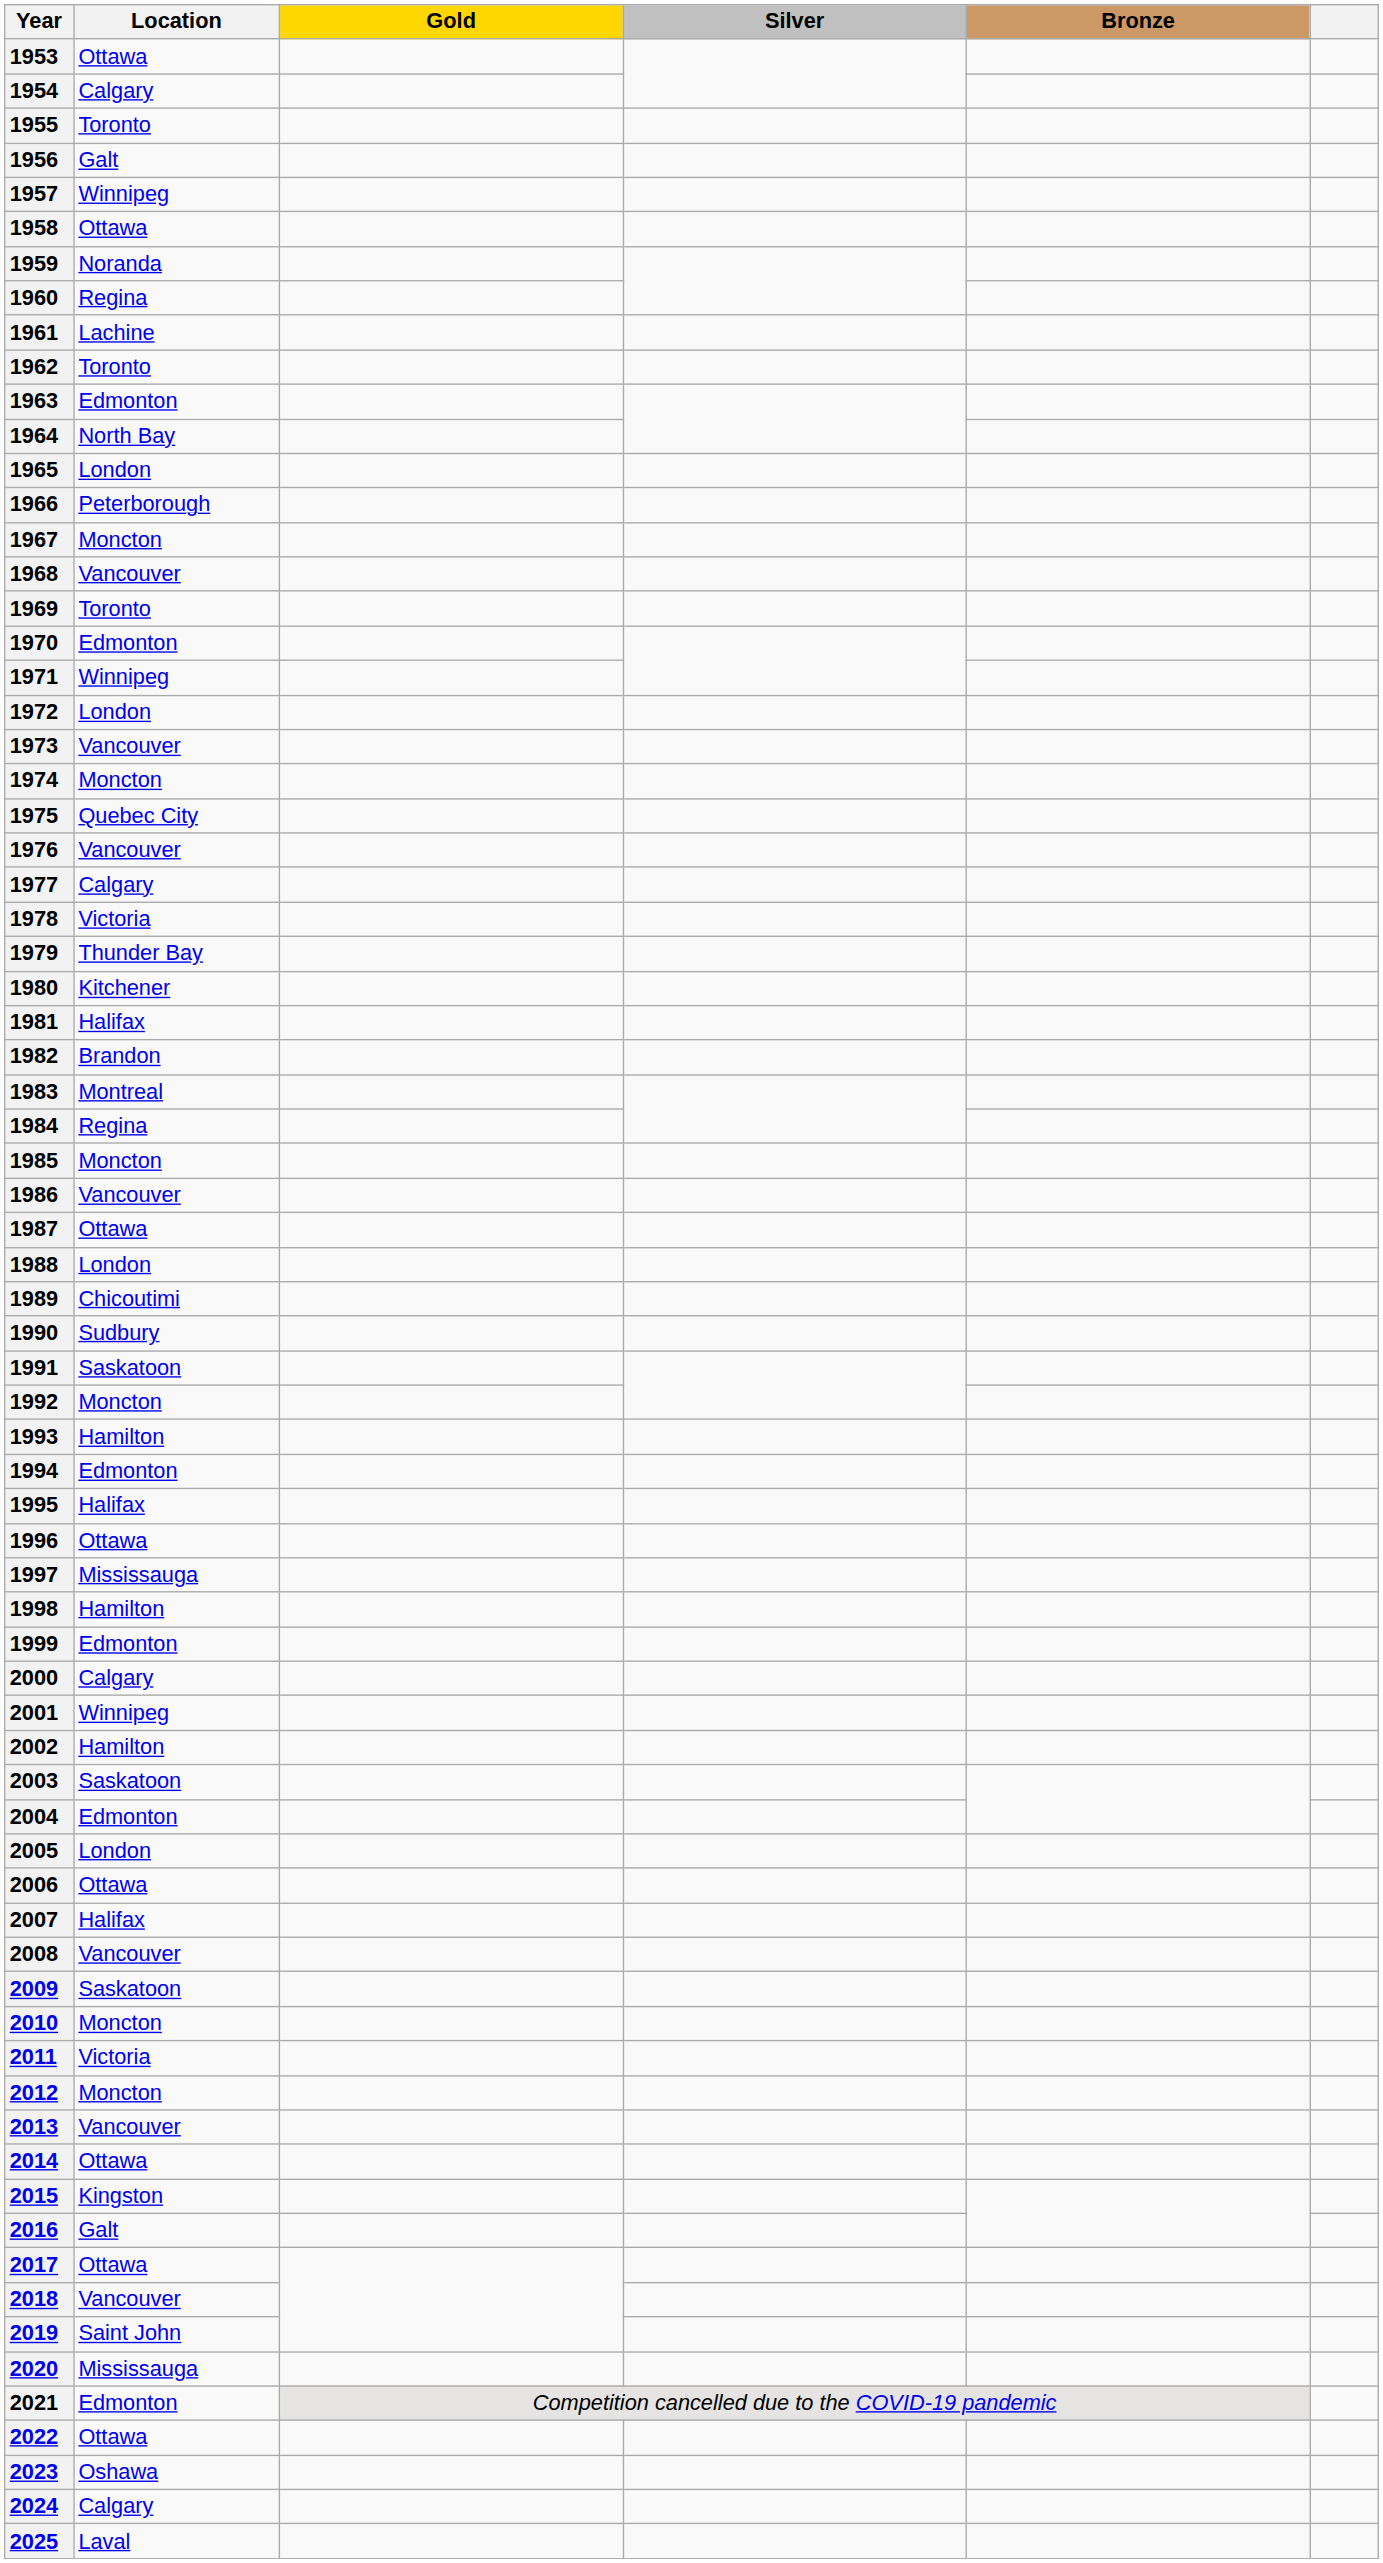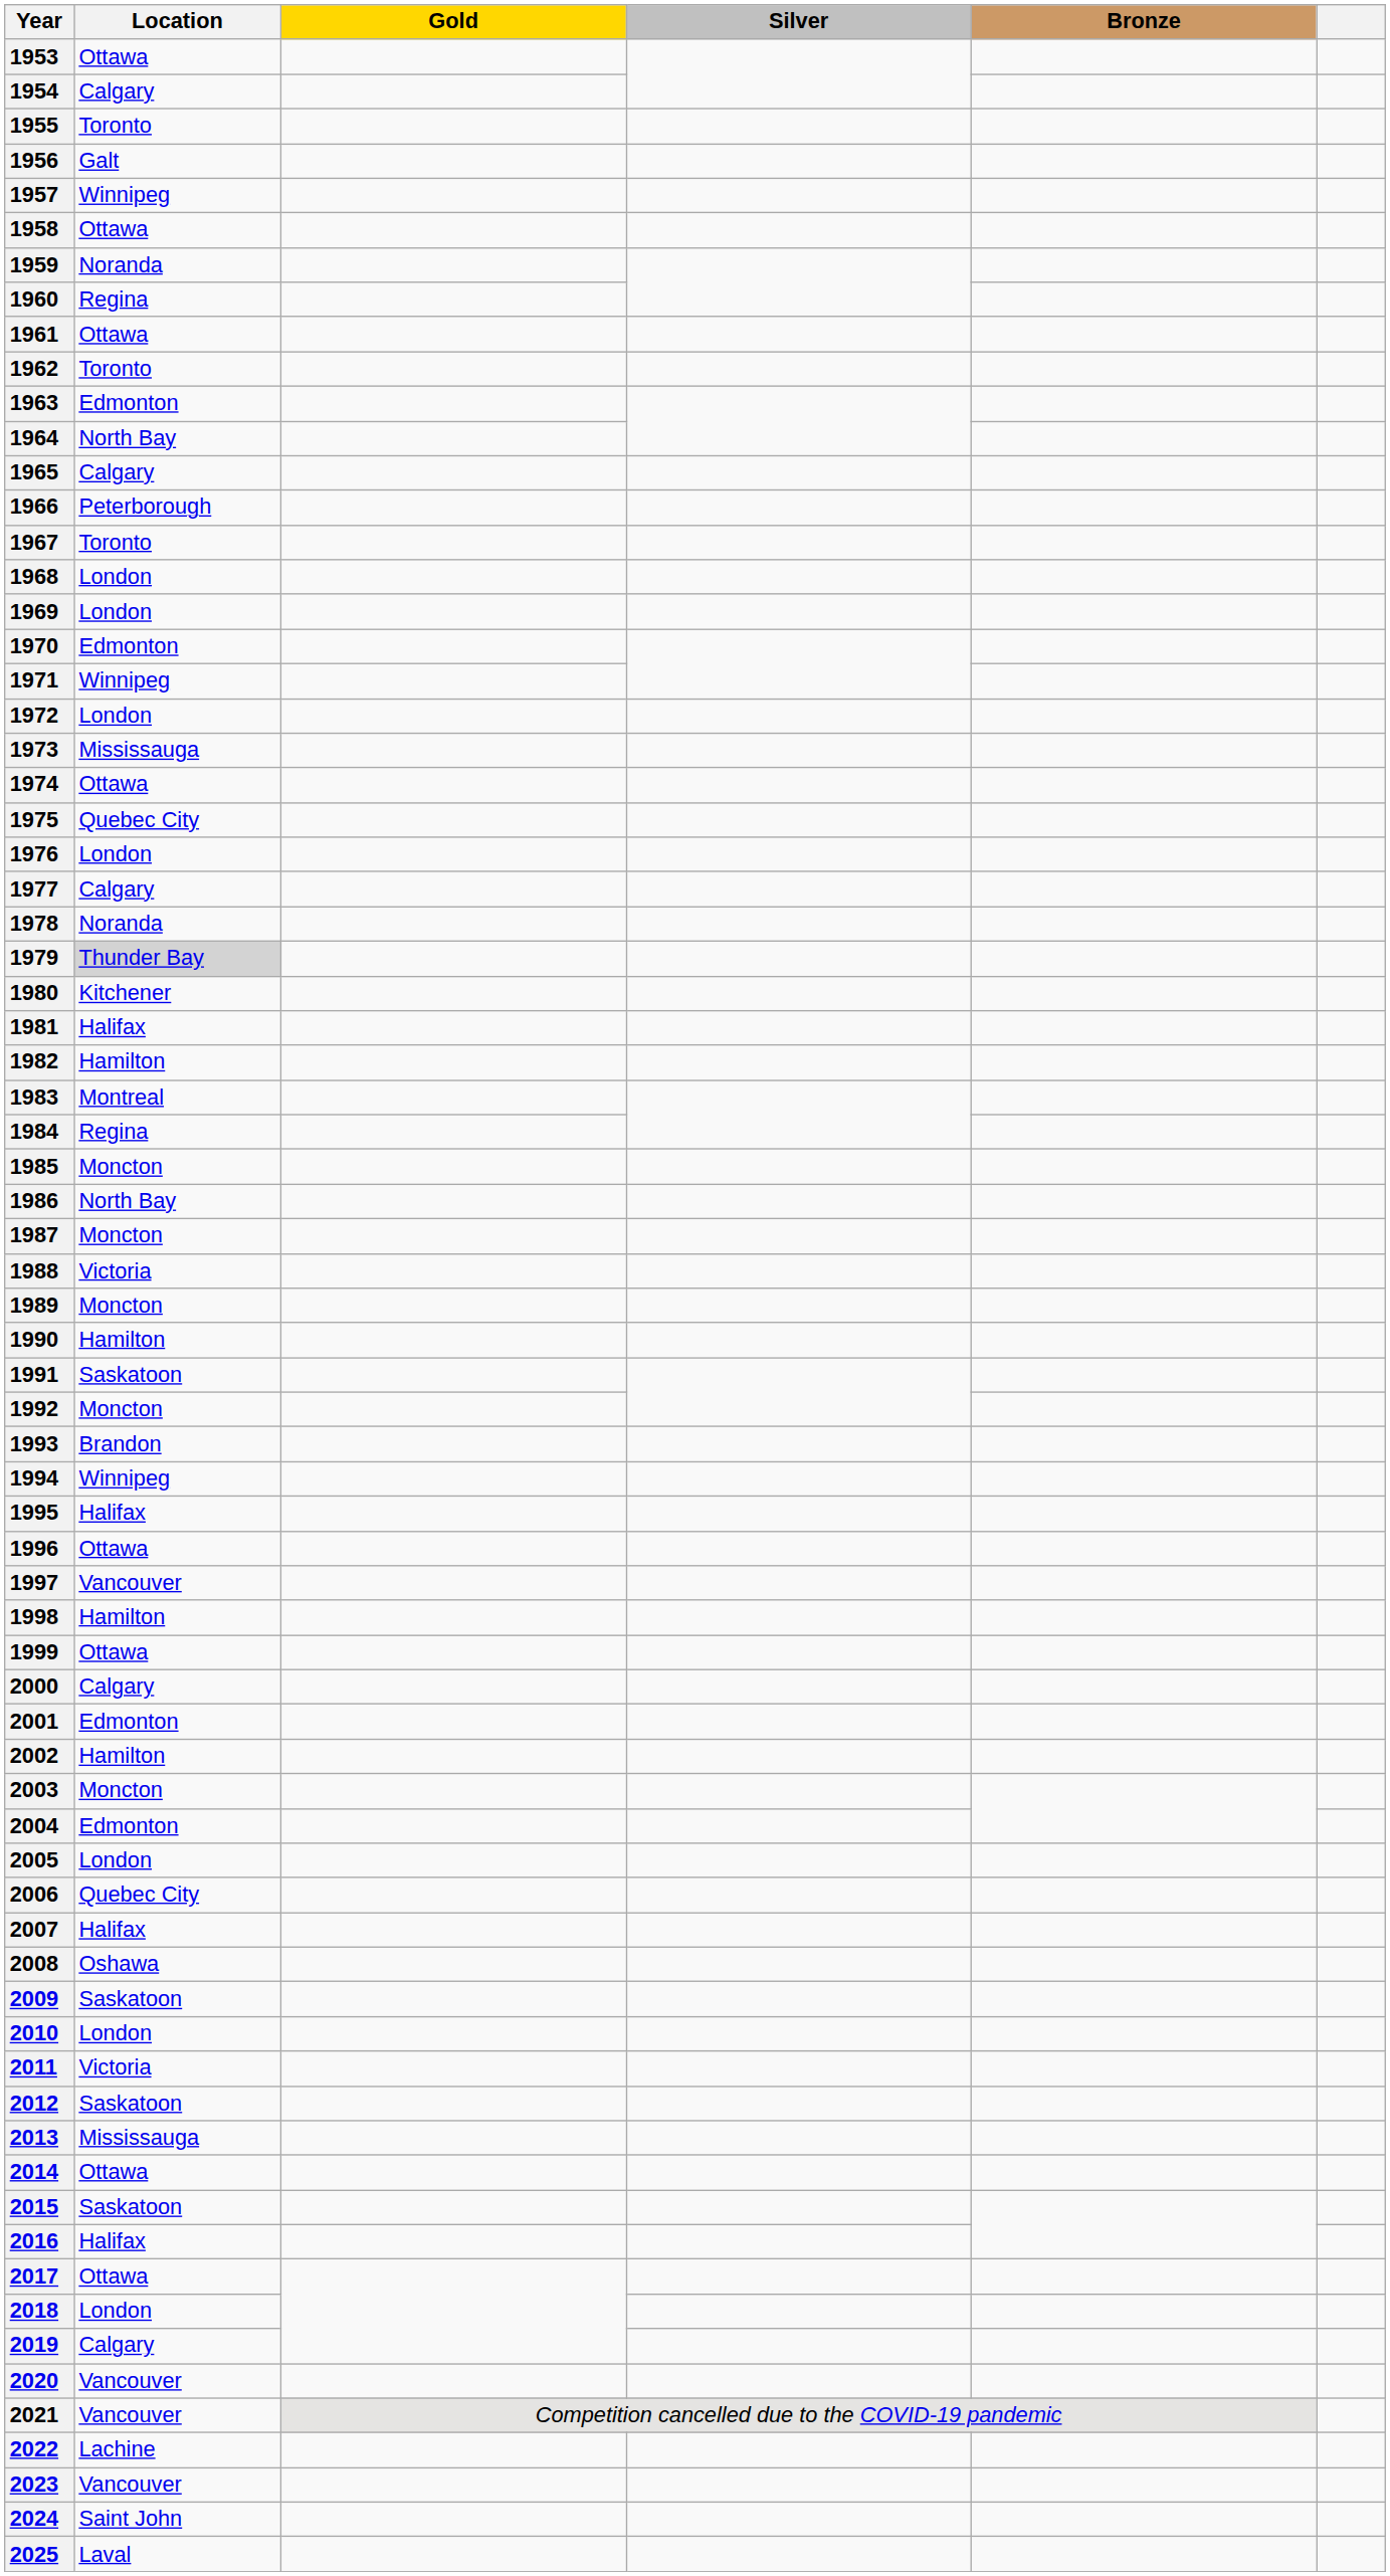1961 | Location: Lachine -> Ottawa
1965 | Location: London -> Calgary
1967 | Location: Moncton -> Toronto
1968 | Location: Vancouver -> London
1969 | Location: Toronto -> London
1973 | Location: Vancouver -> Mississauga
1974 | Location: Moncton -> Ottawa
1976 | Location: Vancouver -> London
1978 | Location: Victoria -> Noranda
1979 | Location: no background -> lightgrey background
1982 | Location: Brandon -> Hamilton
1986 | Location: Vancouver -> North Bay
1987 | Location: Ottawa -> Moncton
1988 | Location: London -> Victoria
1989 | Location: Chicoutimi -> Moncton
1990 | Location: Sudbury -> Hamilton
1993 | Location: Hamilton -> Brandon
1994 | Location: Edmonton -> Winnipeg
1997 | Location: Mississauga -> Vancouver
1999 | Location: Edmonton -> Ottawa
2001 | Location: Winnipeg -> Edmonton
2003 | Location: Saskatoon -> Moncton
2006 | Location: Ottawa -> Quebec City
2008 | Location: Vancouver -> Oshawa
2010 | Location: Moncton -> London
2012 | Location: Moncton -> Saskatoon
2013 | Location: Vancouver -> Mississauga
2015 | Location: Kingston -> Saskatoon
2016 | Location: Galt -> Halifax
2018 | Location: Vancouver -> London
2019 | Location: Saint John -> Calgary
2020 | Location: Mississauga -> Vancouver
2021 | Location: Edmonton -> Vancouver
2022 | Location: Ottawa -> Lachine
2023 | Location: Oshawa -> Vancouver
2024 | Location: Calgary -> Saint John
